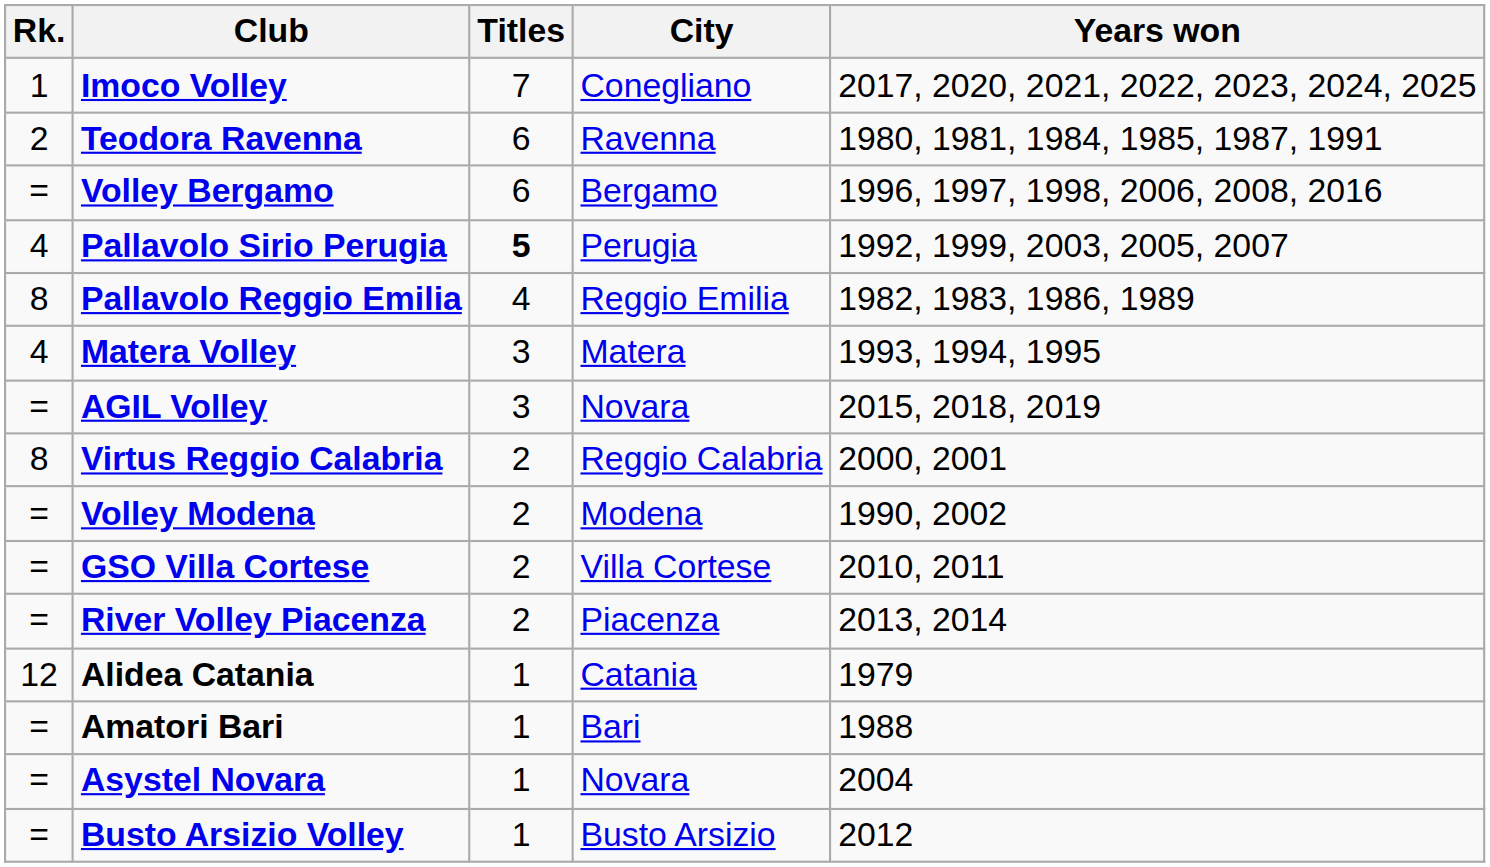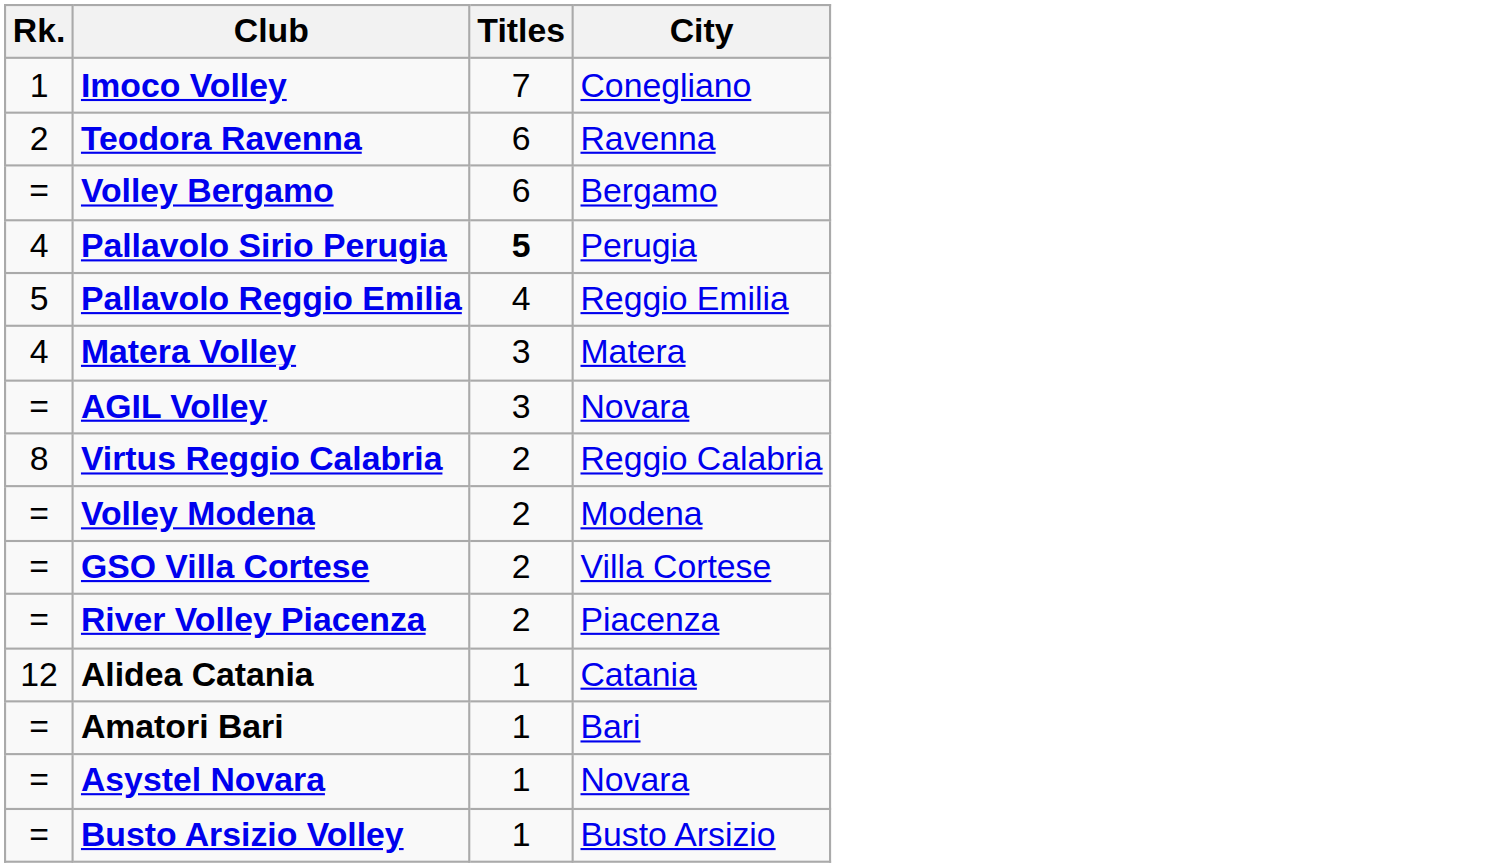- column: Years won | 2017, 2020, 2021, 2022, 2023, 2024, 2025 | 1980, 1981, 1984, 1985, 1987, 1991 | 1996, 1997, 1998, 2006, 2008, 2016 | 1992, 1999, 2003, 2005, 2007 | 1982, 1983, 1986, 1989 | 1993, 1994, 1995 | 2015, 2018, 2019 | 2000, 2001 | 1990, 2002 | 2010, 2011 | 2013, 2014 | 1979 | 1988 | 2004 | 2012
Pallavolo Reggio Emilia | Rk.: 8 -> 5
